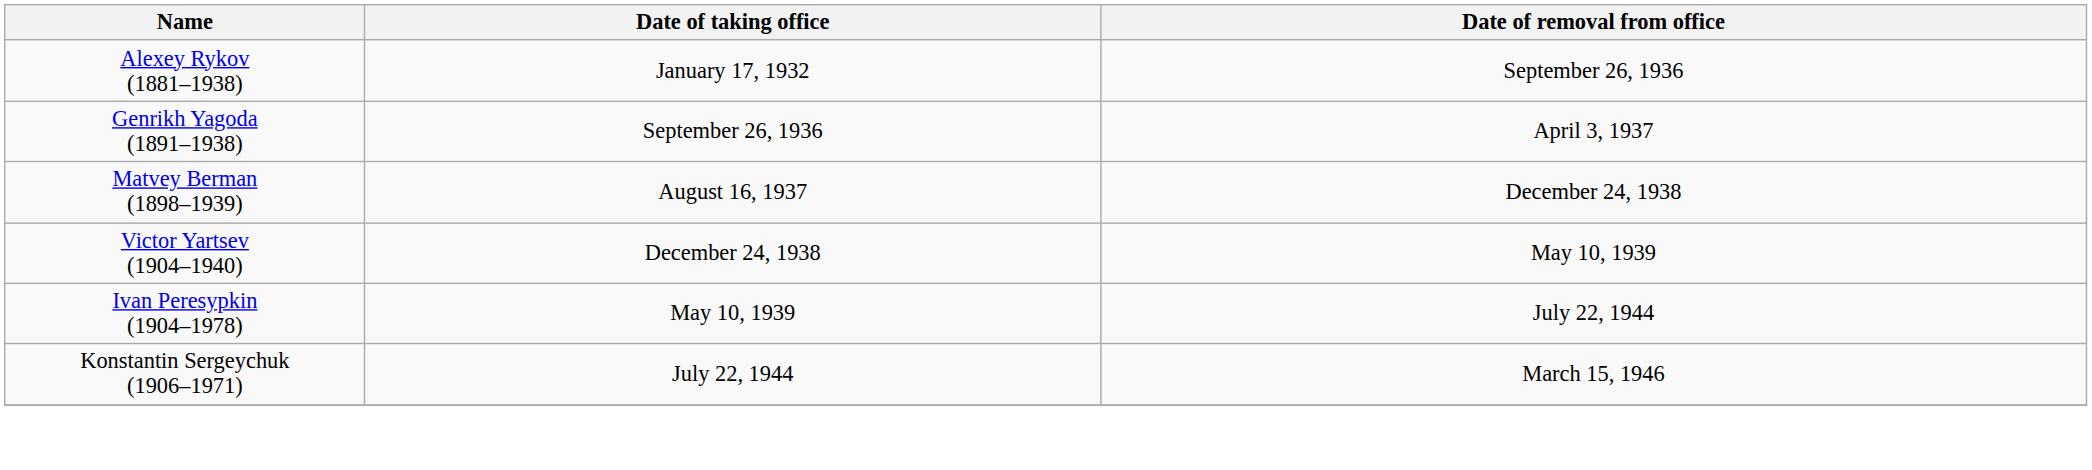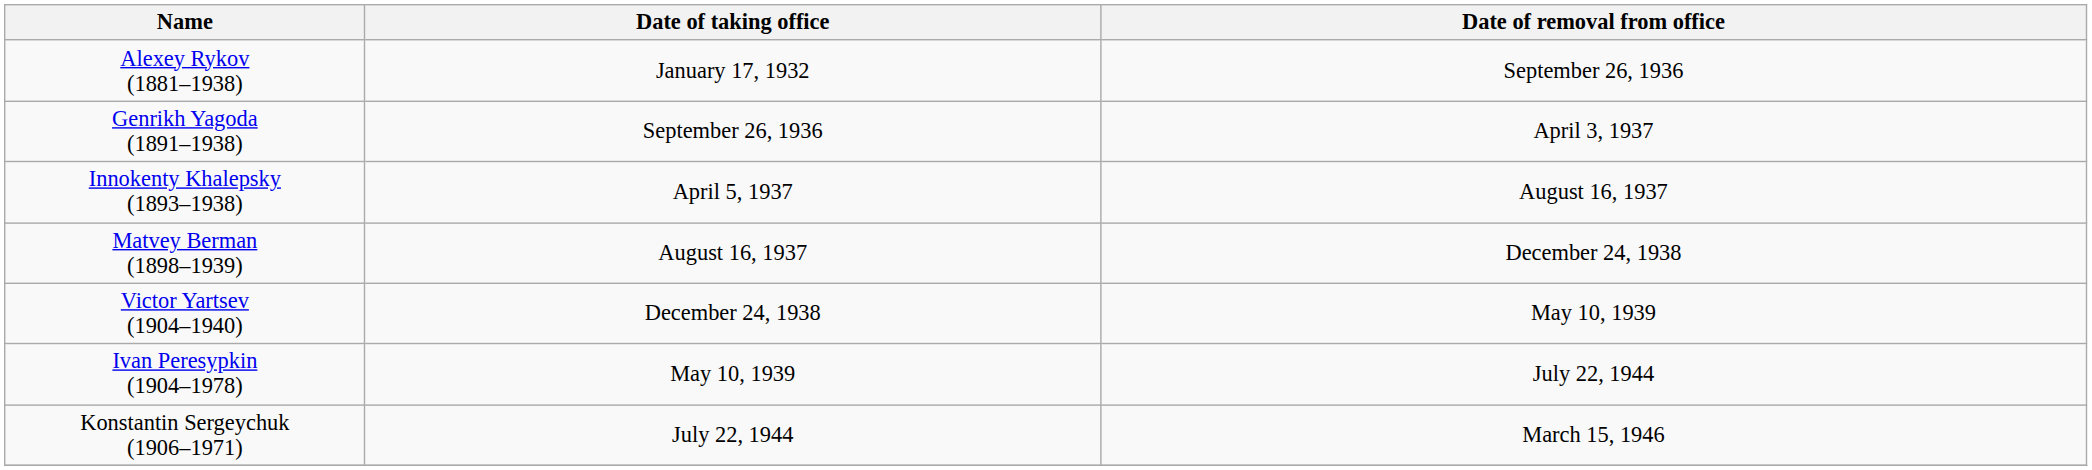+ row: Innokenty Khalepsky (1893–1938) | April 5, 1937 | August 16, 1937
